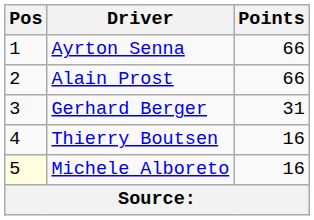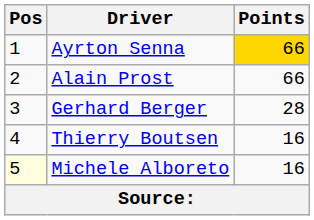Ayrton Senna | Points: no background -> gold background
Gerhard Berger | Points: 31 -> 28
